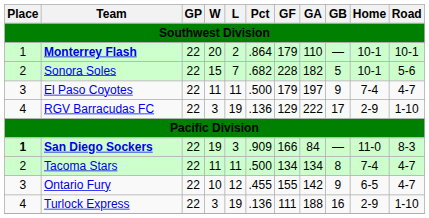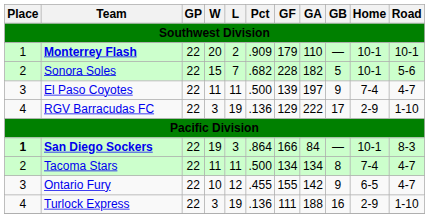Monterrey Flash | Pct: .864 -> .909
El Paso Coyotes | GF: 179 -> 139
San Diego Sockers | Pct: .909 -> .864
San Diego Sockers | Home: 11-0 -> 10-1
